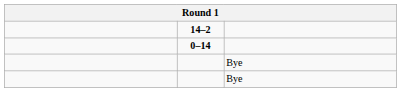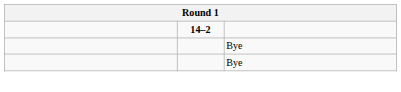- row: 0–14
